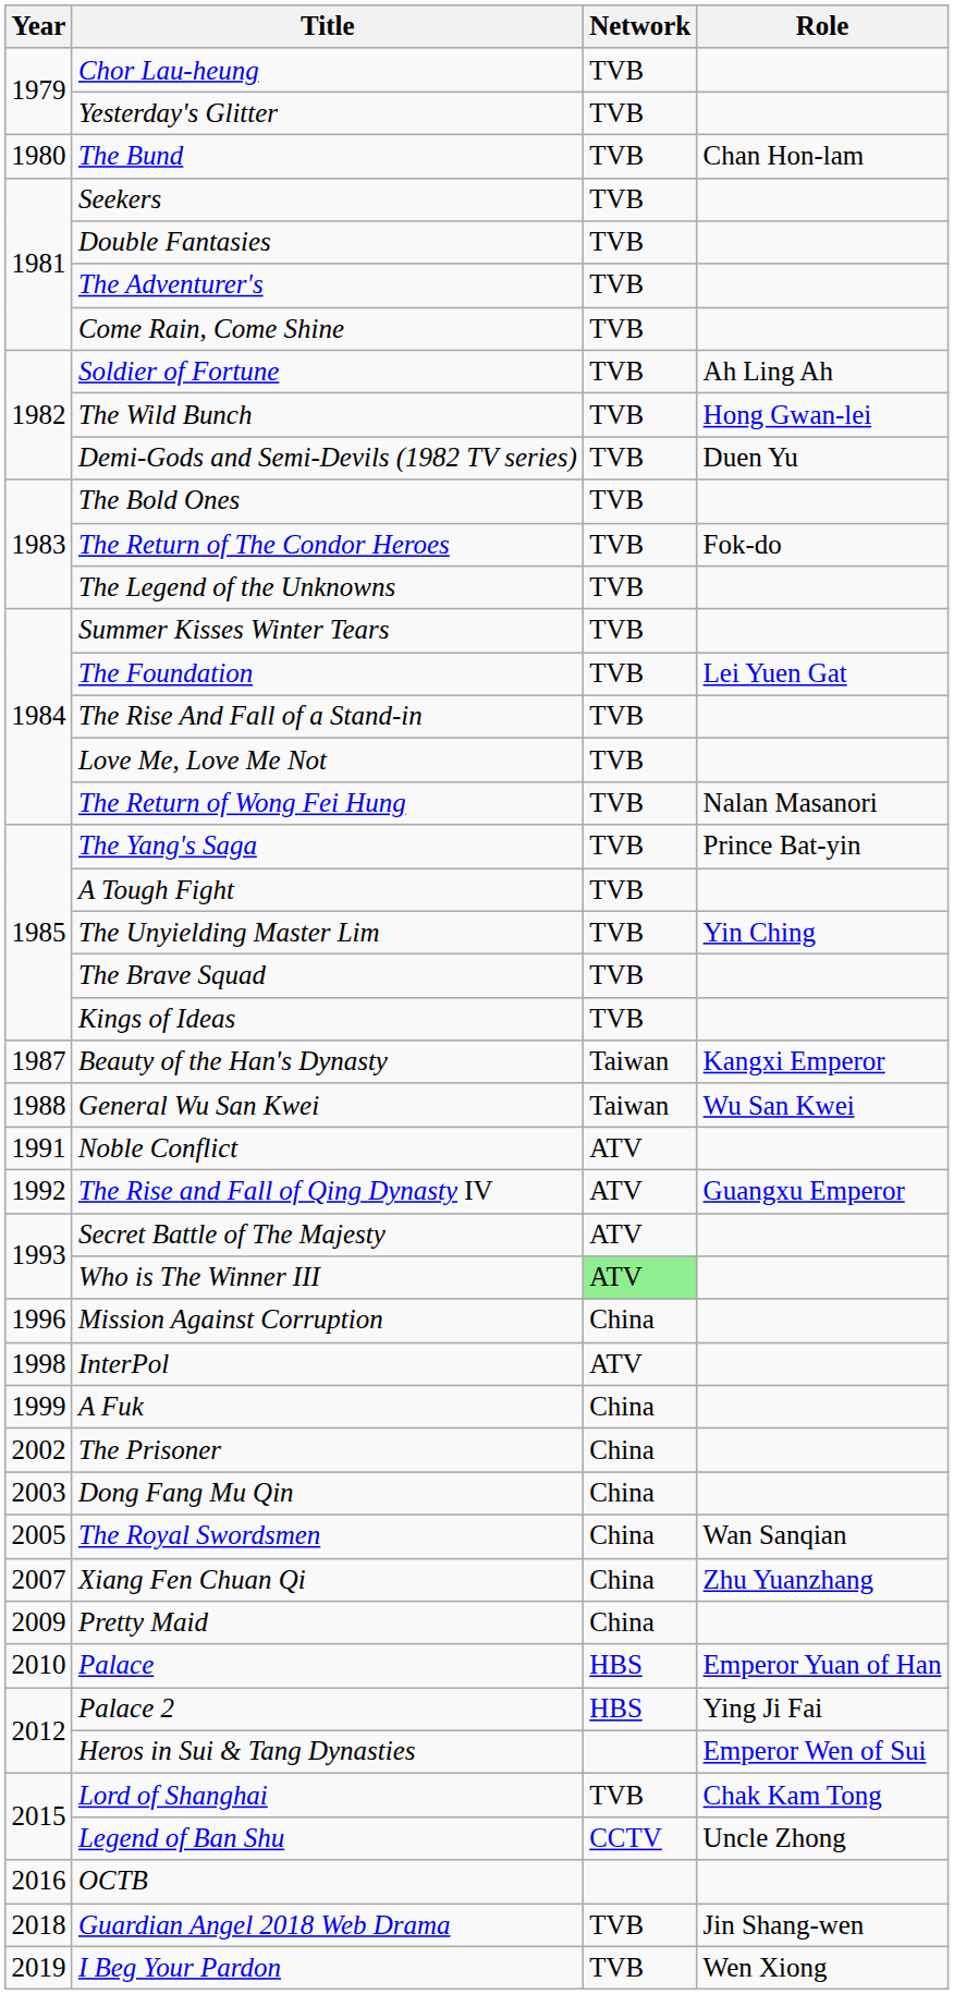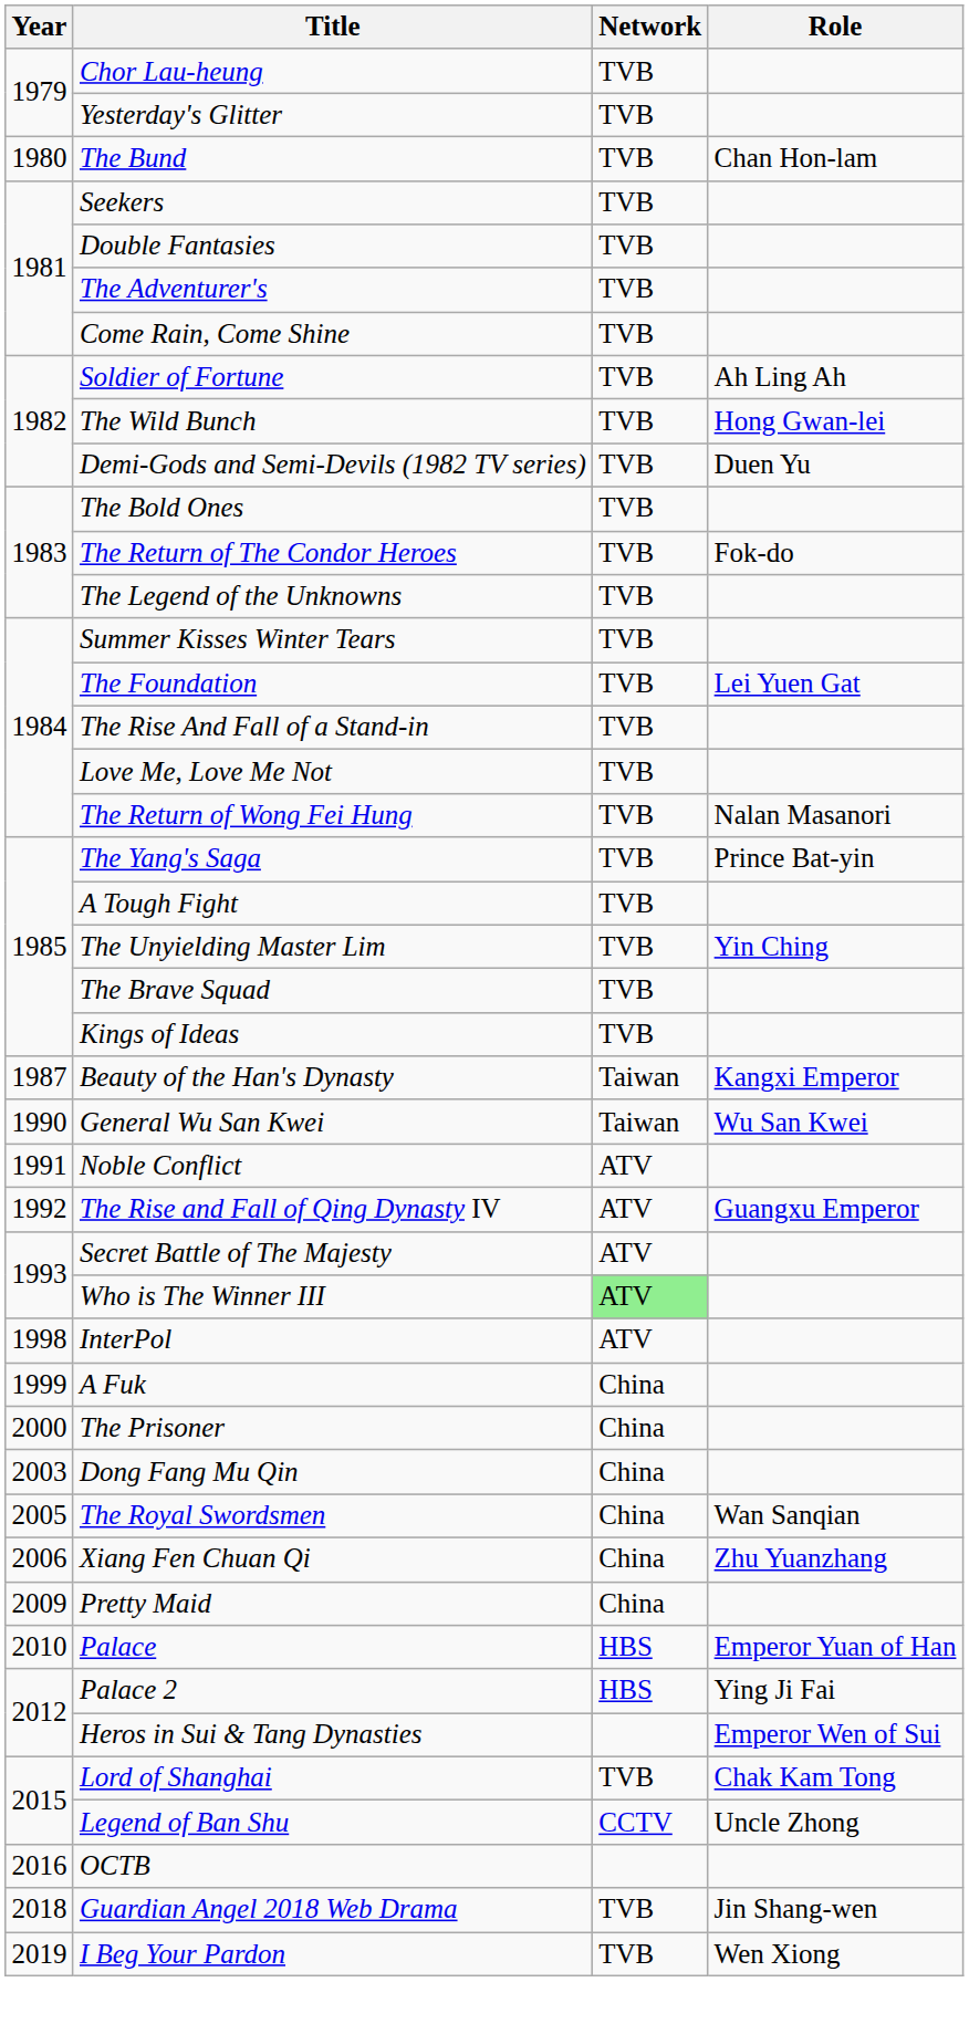General Wu San Kwei | Year: 1988 -> 1990
- row: 1996 | Mission Against Corruption | China
The Prisoner | Year: 2002 -> 2000
Xiang Fen Chuan Qi | Year: 2007 -> 2006
